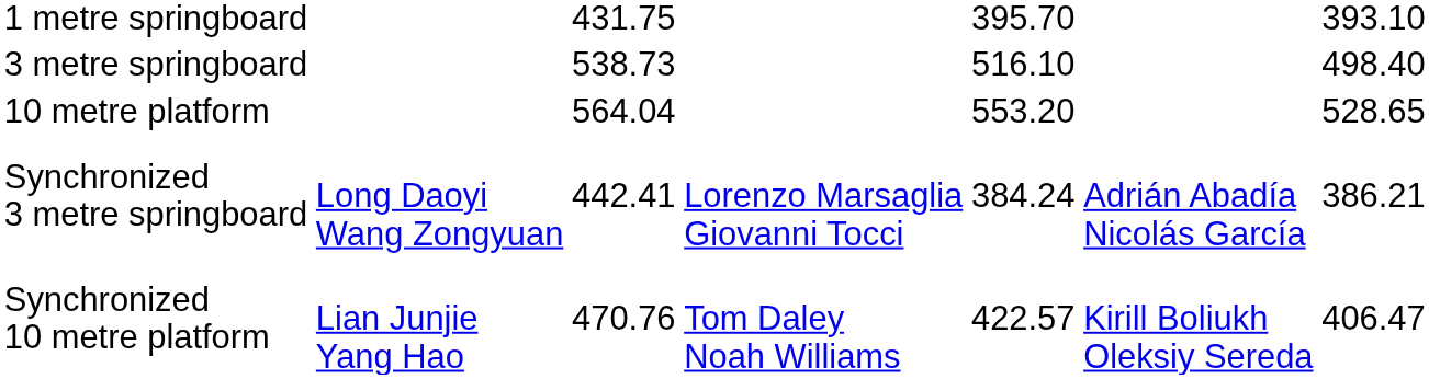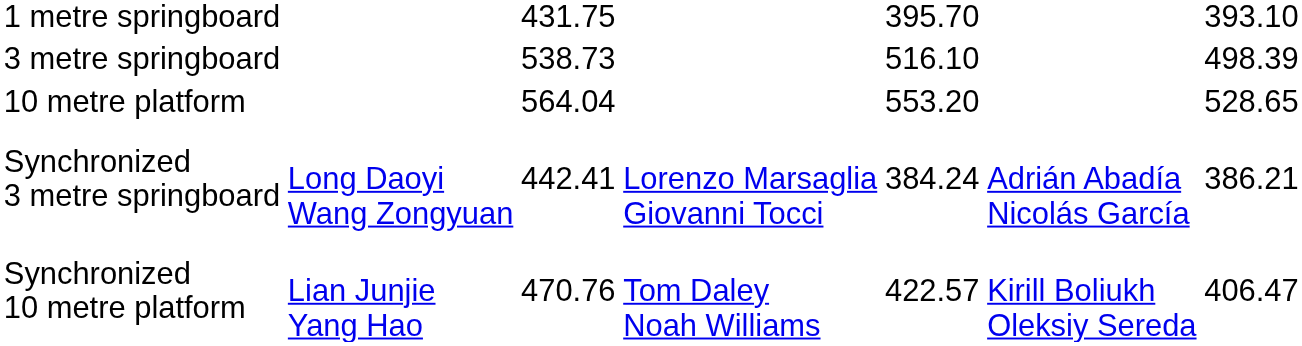3 metre springboard | column 7: 498.40 -> 498.39
